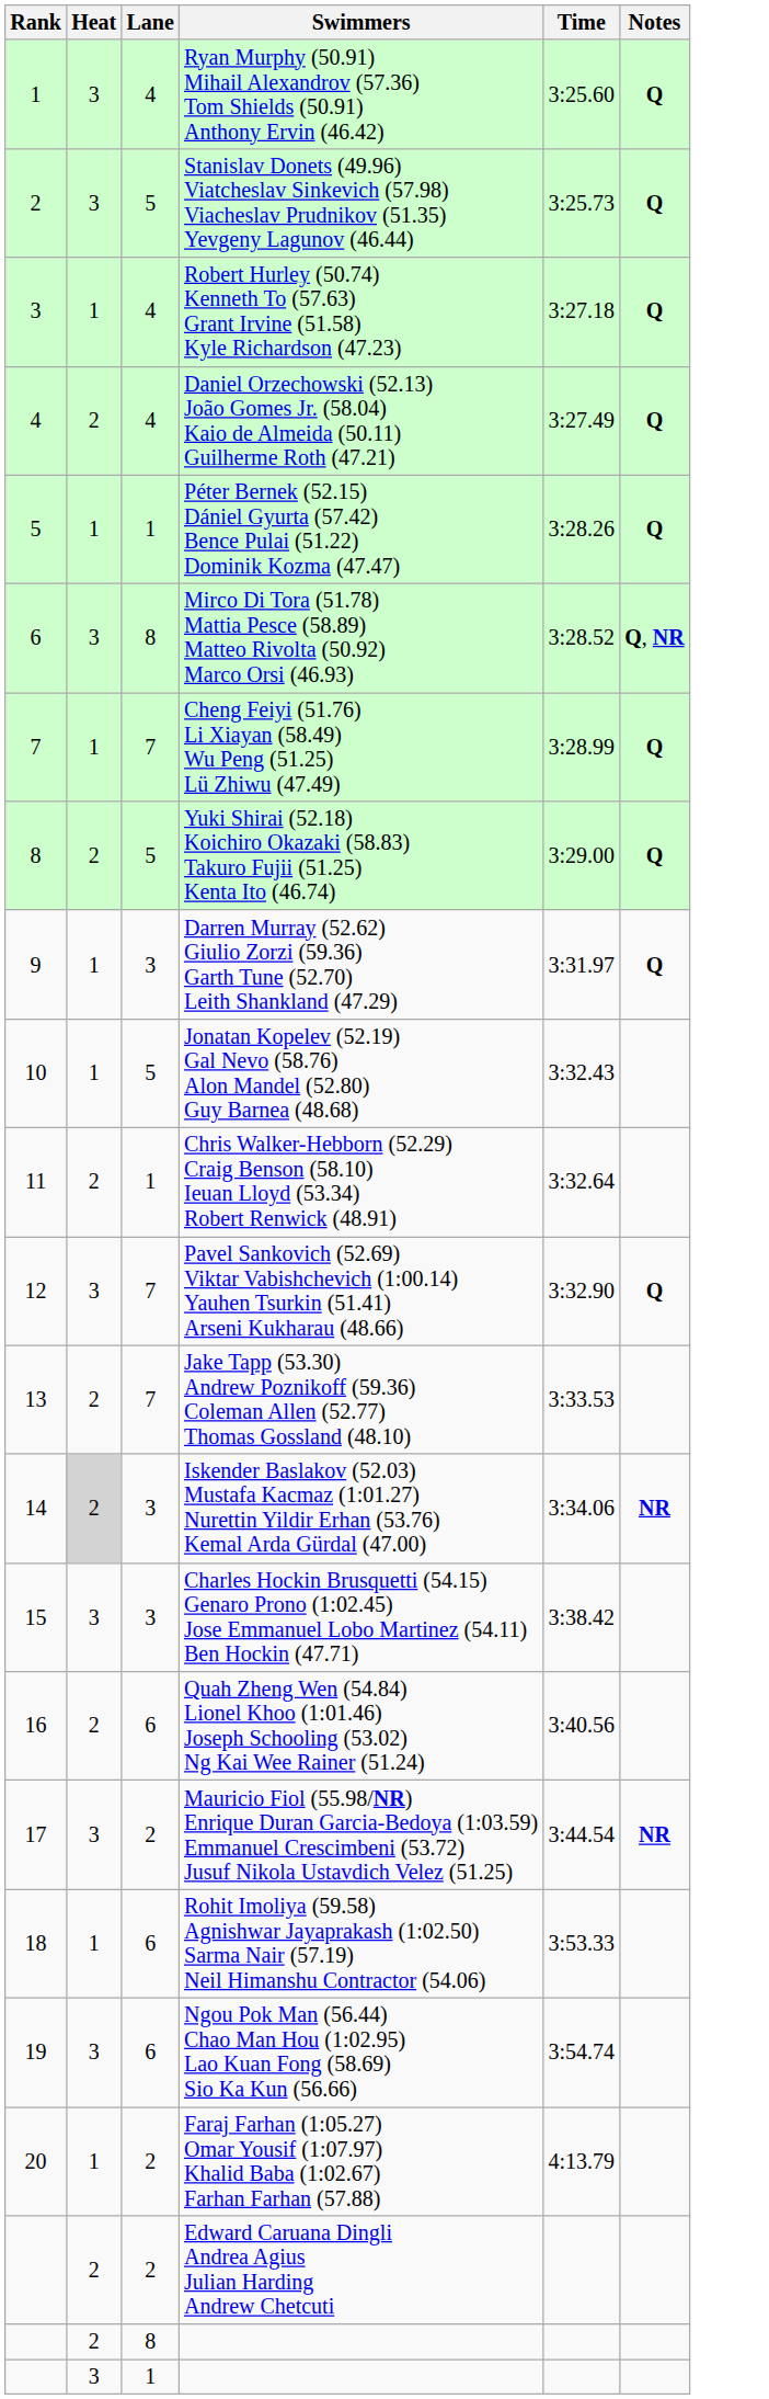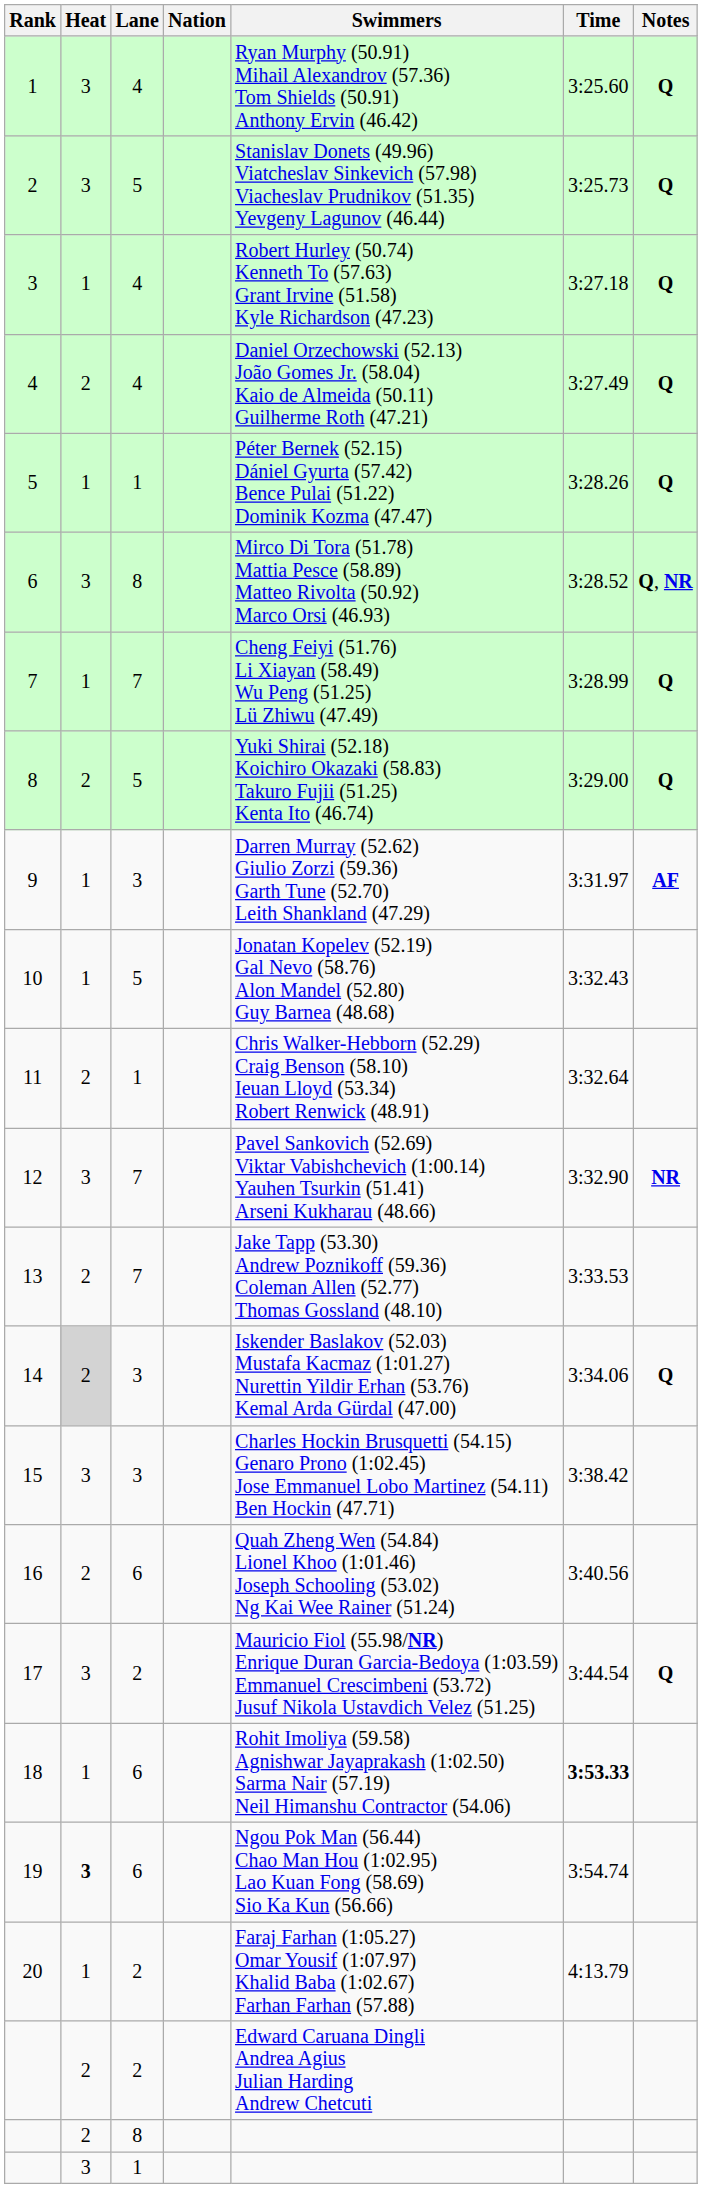+ column: Nation
9 | Notes: Q -> AF
12 | Notes: Q -> NR
14 | Notes: NR -> Q
17 | Notes: NR -> Q
18 | Time: normal -> bold
19 | Heat: normal -> bold
